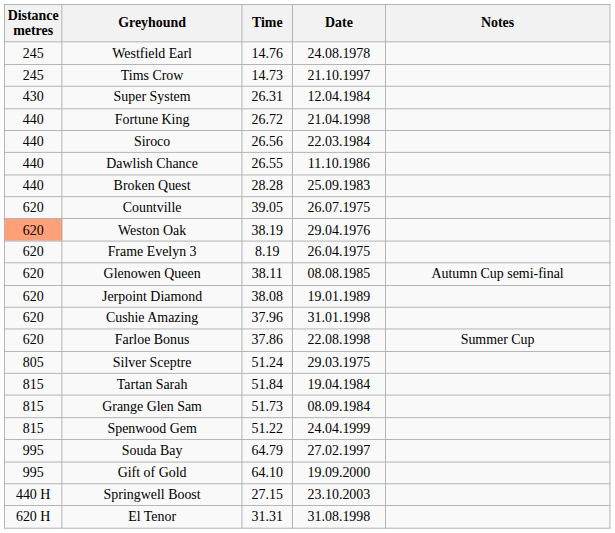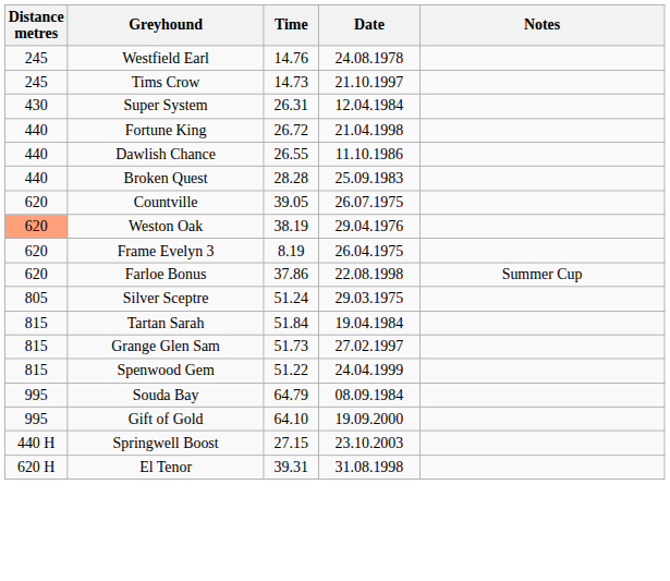- row: 440 | Siroco | 26.56 | 22.03.1984
- row: 620 | Glenowen Queen | 38.11 | 08.08.1985 | Autumn Cup semi-final
- row: 620 | Jerpoint Diamond | 38.08 | 19.01.1989
- row: 620 | Cushie Amazing | 37.96 | 31.01.1998
Grange Glen Sam | Date: 08.09.1984 -> 27.02.1997
Souda Bay | Date: 27.02.1997 -> 08.09.1984
El Tenor | Time: 31.31 -> 39.31
